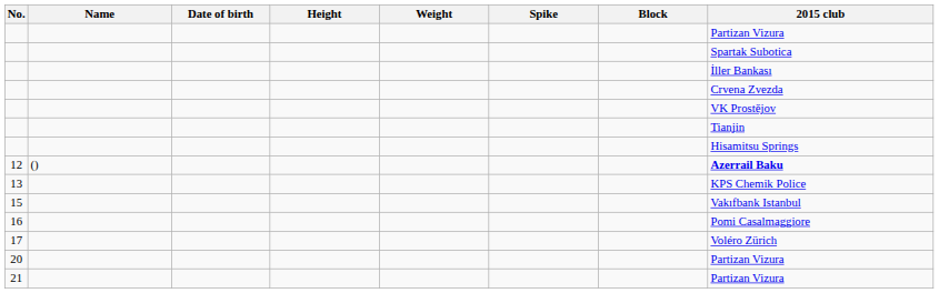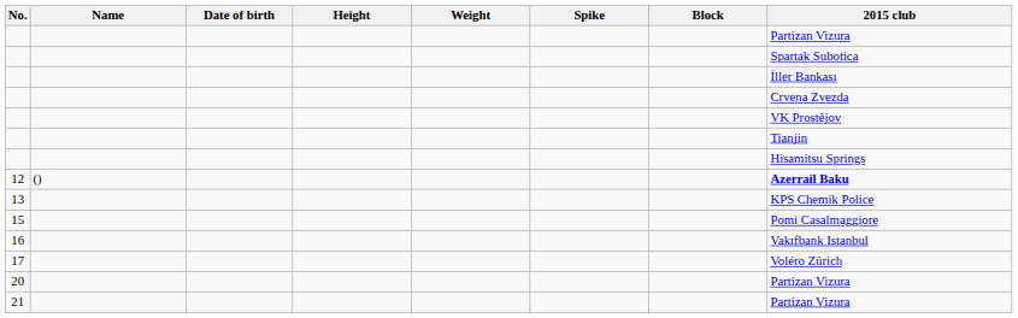15 | 2015 club: Vakıfbank Istanbul -> Pomi Casalmaggiore
16 | 2015 club: Pomi Casalmaggiore -> Vakıfbank Istanbul
